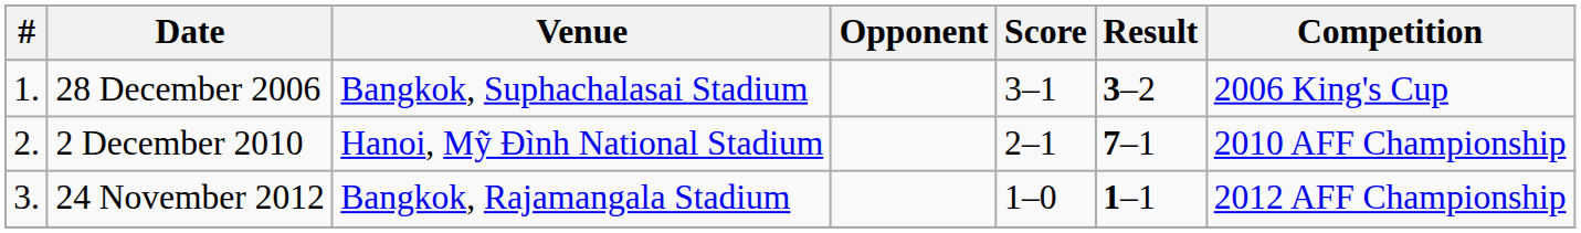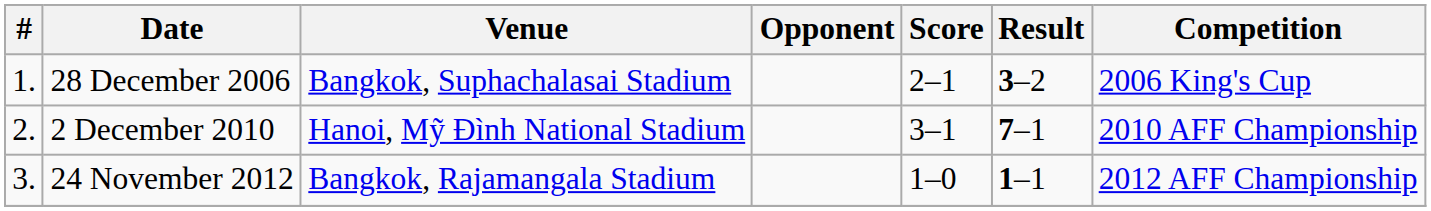28 December 2006 | Score: 3–1 -> 2–1
2 December 2010 | Score: 2–1 -> 3–1
